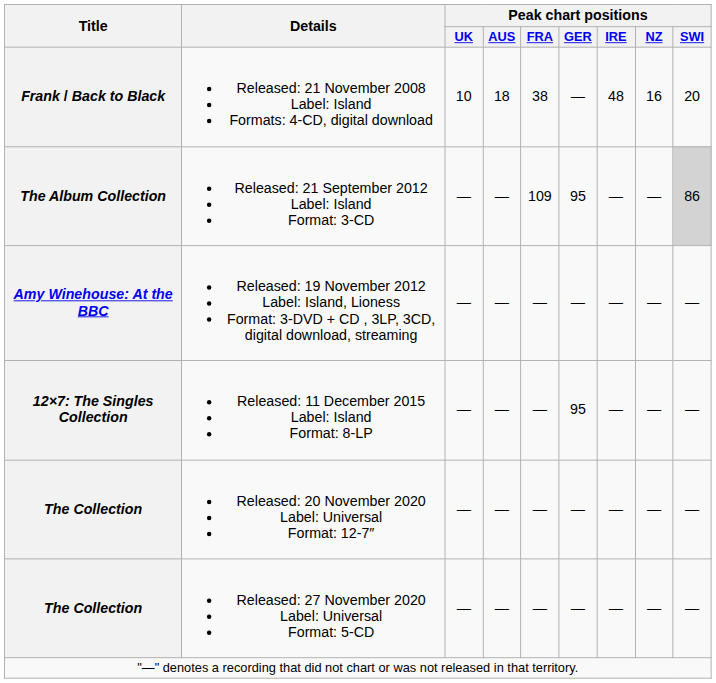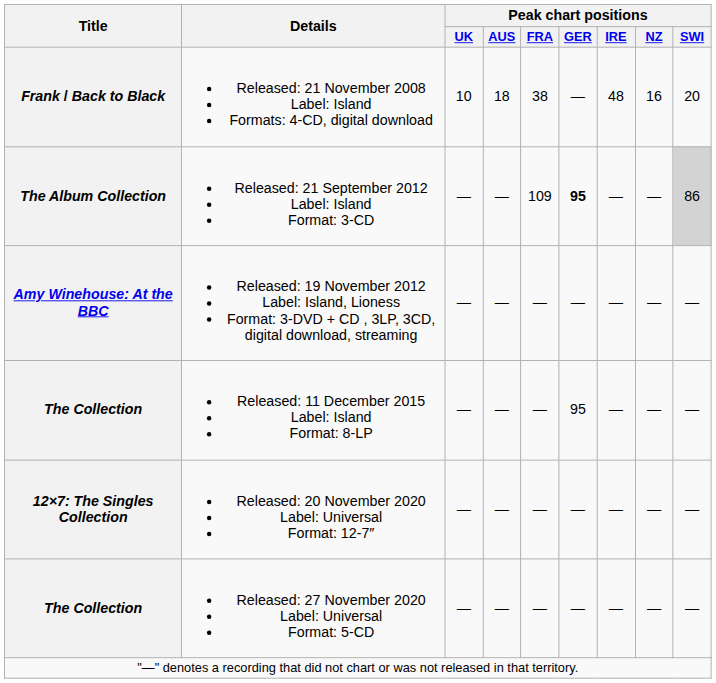Released: 21 September 2012 Label: Island Format: 3-CD | Peak chart positions / GER: normal -> bold
Released: 11 December 2015 Label: Island Format: 8-LP | Title: 12×7: The Singles Collection -> The Collection
Released: 20 November 2020 Label: Universal Format: 12-7″ | Title: The Collection -> 12×7: The Singles Collection
